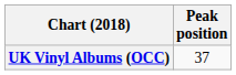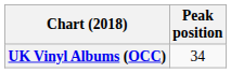UK Vinyl Albums (OCC) | Peak position: 37 -> 34
